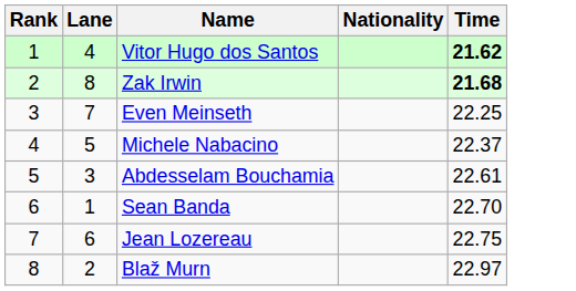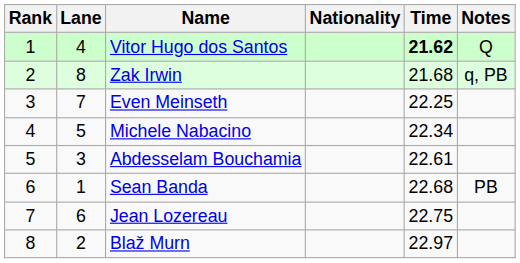+ column: Notes | Q | q, PB | PB
Zak Irwin | Time: bold -> normal
Michele Nabacino | Time: 22.37 -> 22.34
Sean Banda | Time: 22.70 -> 22.68
